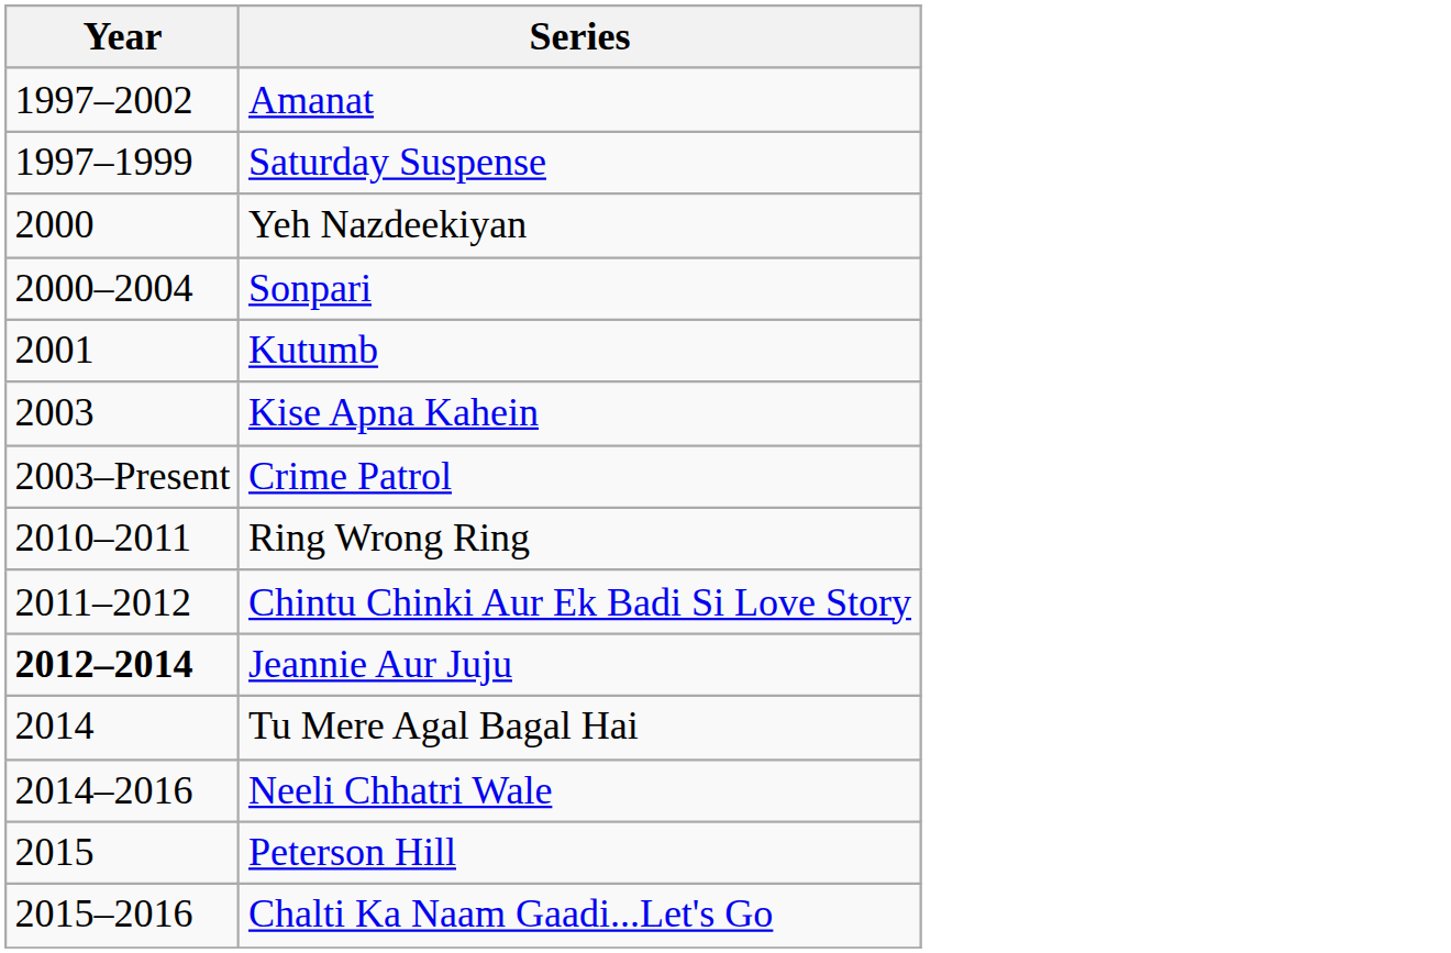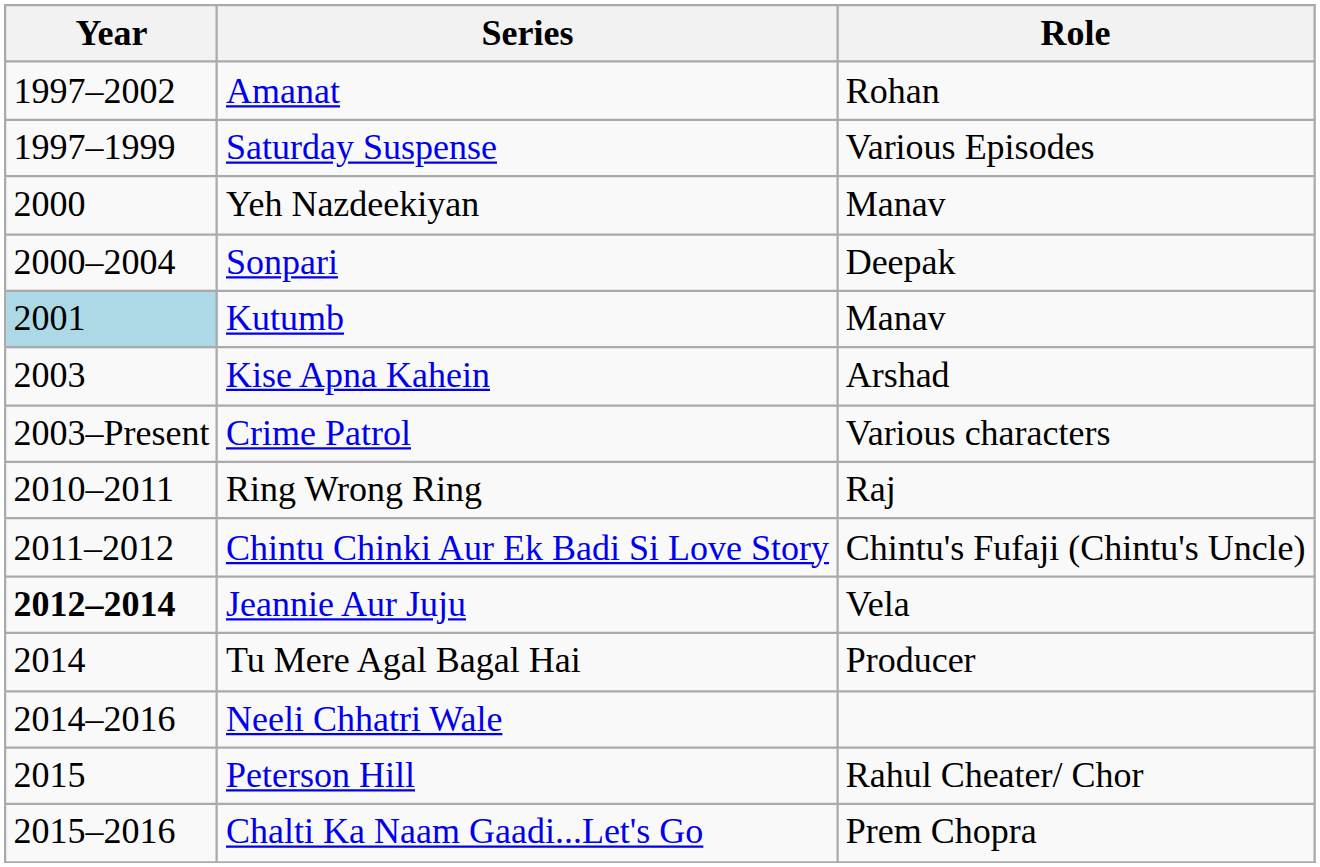+ column: Role | Rohan | Various Episodes | Manav | Deepak | Manav | Arshad | Various characters | Raj | Chintu's Fufaji (Chintu's Uncle) | Vela | Producer | Rahul Cheater/ Chor | Prem Chopra
Kutumb | Year: no background -> lightblue background
